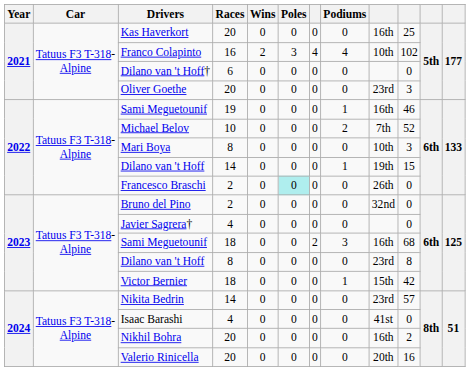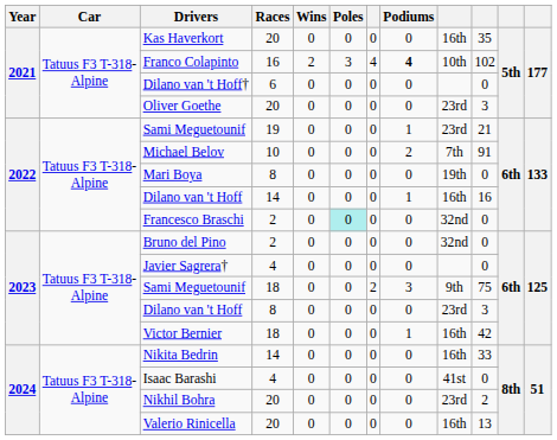Kas Haverkort | column 10: 25 -> 35
Franco Colapinto | Podiums: normal -> bold
Sami Meguetounif / 19 | column 9: 16th -> 23rd
Sami Meguetounif / 19 | column 10: 46 -> 21
Michael Belov | column 10: 52 -> 91
Mari Boya | column 9: 10th -> 19th
Mari Boya | column 10: 3 -> 0
Dilano van 't Hoff / 14 | column 9: 19th -> 16th
Dilano van 't Hoff / 14 | column 10: 15 -> 16
Francesco Braschi | column 9: 26th -> 32nd
Sami Meguetounif / 18 | column 9: 16th -> 9th
Sami Meguetounif / 18 | column 10: 68 -> 75
Dilano van 't Hoff / 8 | column 10: 8 -> 3
Victor Bernier | column 9: 15th -> 16th
Nikita Bedrin | column 9: 23rd -> 16th
Nikita Bedrin | column 10: 57 -> 33
Nikhil Bohra | column 9: 16th -> 23rd
Valerio Rinicella | column 9: 20th -> 16th
Valerio Rinicella | column 10: 16 -> 13
